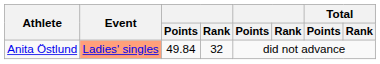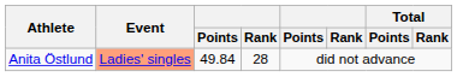Anita Östlund | column 4: 32 -> 28
